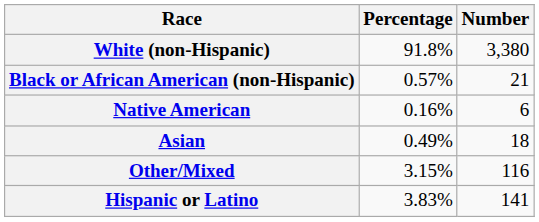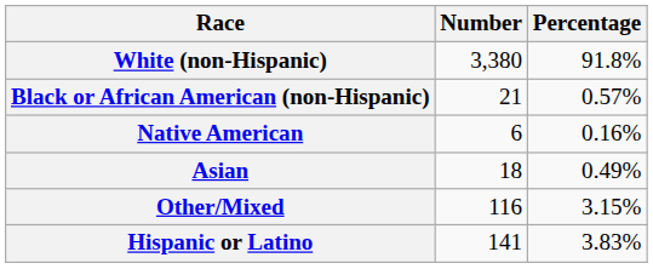columns swapped: Number <-> Percentage
